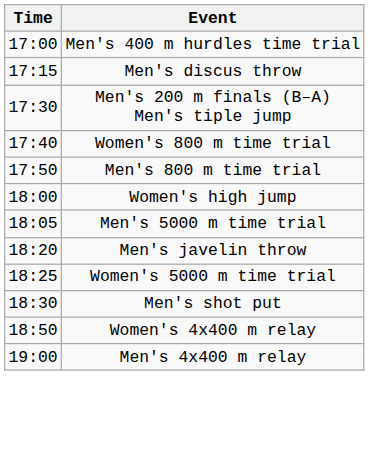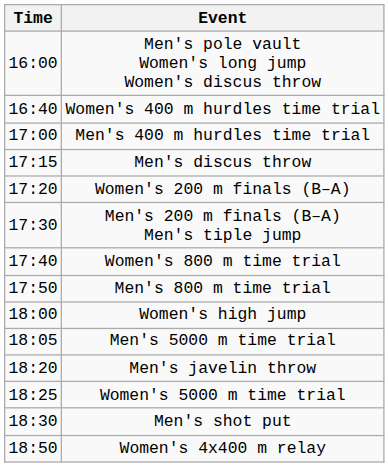+ row: 16:00 | Men's pole vault Women's long jump Women's discus throw
+ row: 16:40 | Women's 400 m hurdles time trial
+ row: 17:20 | Women's 200 m finals (B–A)
- row: 19:00 | Men's 4x400 m relay
